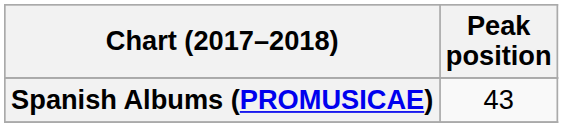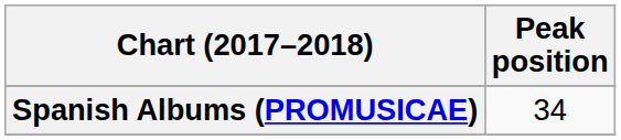Spanish Albums (PROMUSICAE) | Peak position: 43 -> 34
